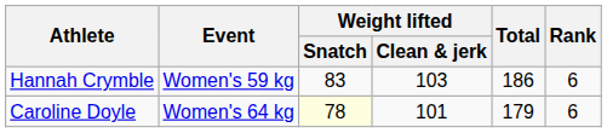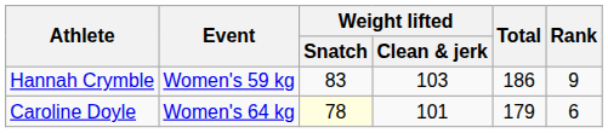Hannah Crymble | Rank: 6 -> 9
